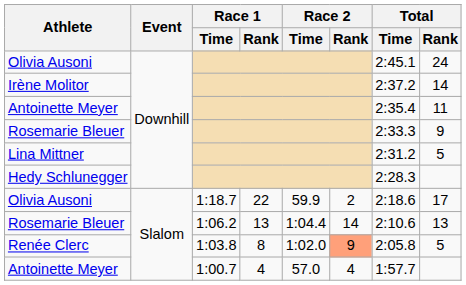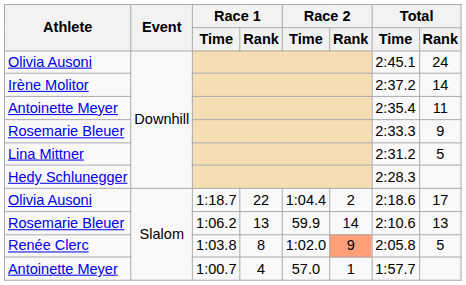Olivia Ausoni / 1:18.7 | Race 2 / Time: 59.9 -> 1:04.4
Rosemarie Bleuer / 1:06.2 | Race 2 / Time: 1:04.4 -> 59.9
Antoinette Meyer / 1:00.7 | Race 2 / Rank: 4 -> 1
